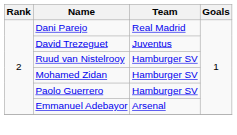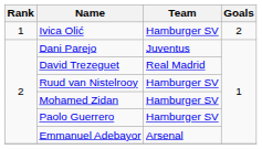+ row: 1 | Ivica Olić | Hamburger SV | 2
Dani Parejo | Team: Real Madrid -> Juventus
David Trezeguet | Team: Juventus -> Real Madrid
